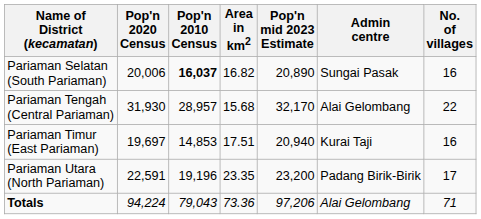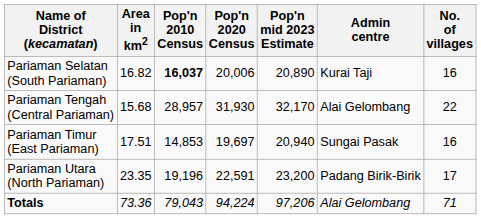columns swapped: Area in km2 <-> Pop'n 2020 Census
Pariaman Selatan (South Pariaman) | Admin centre: Sungai Pasak -> Kurai Taji
Pariaman Timur (East Pariaman) | Admin centre: Kurai Taji -> Sungai Pasak
